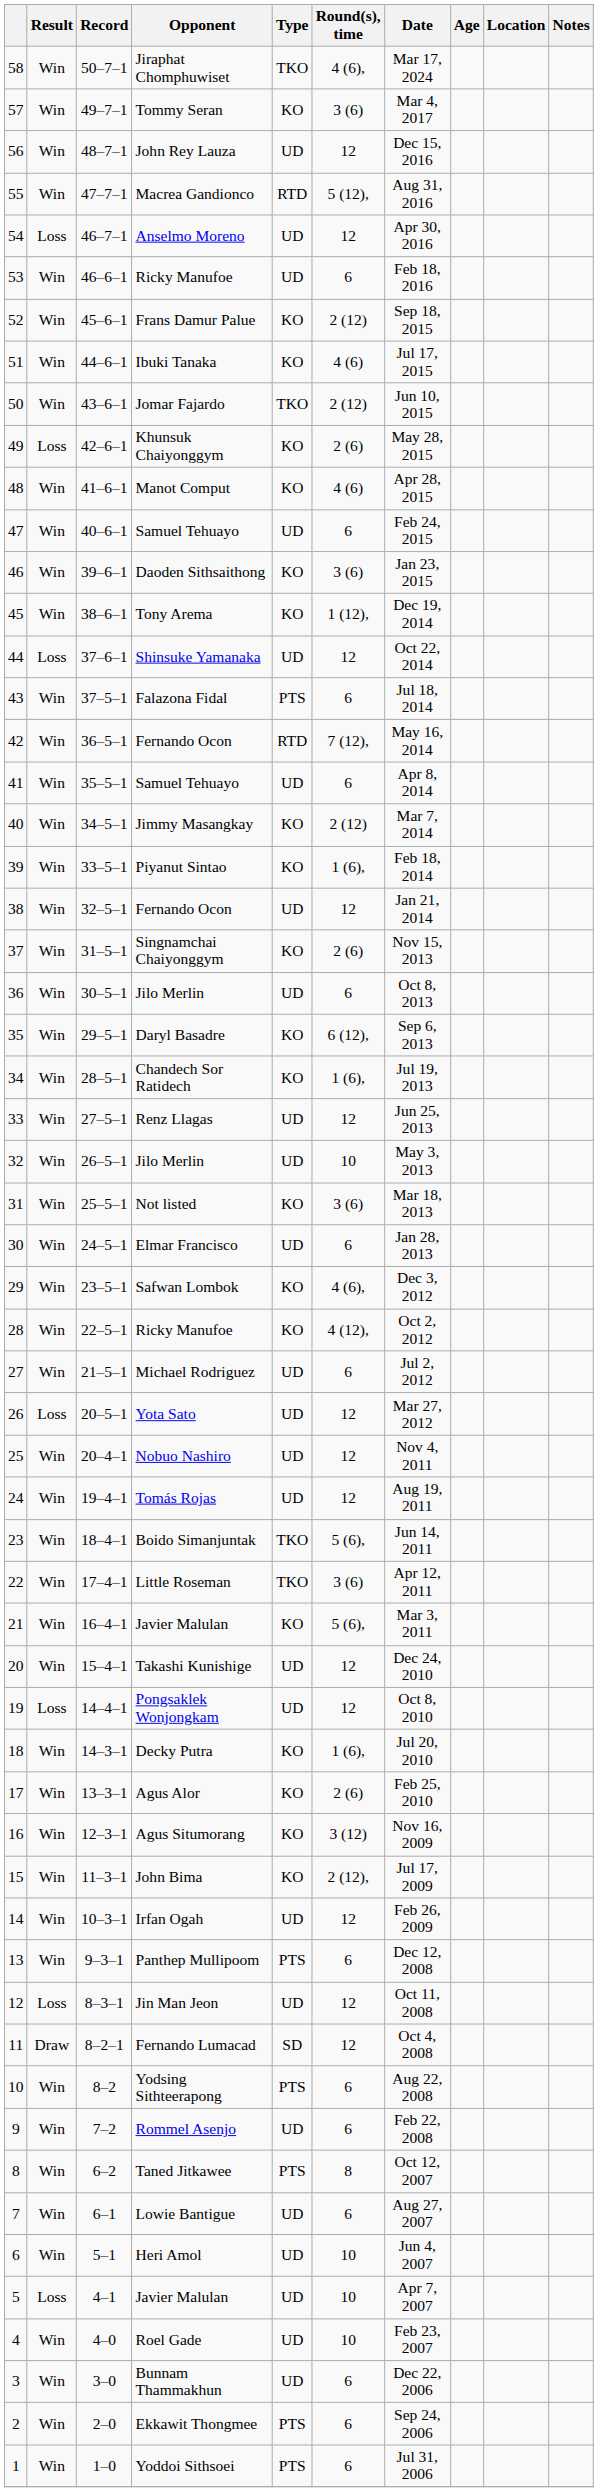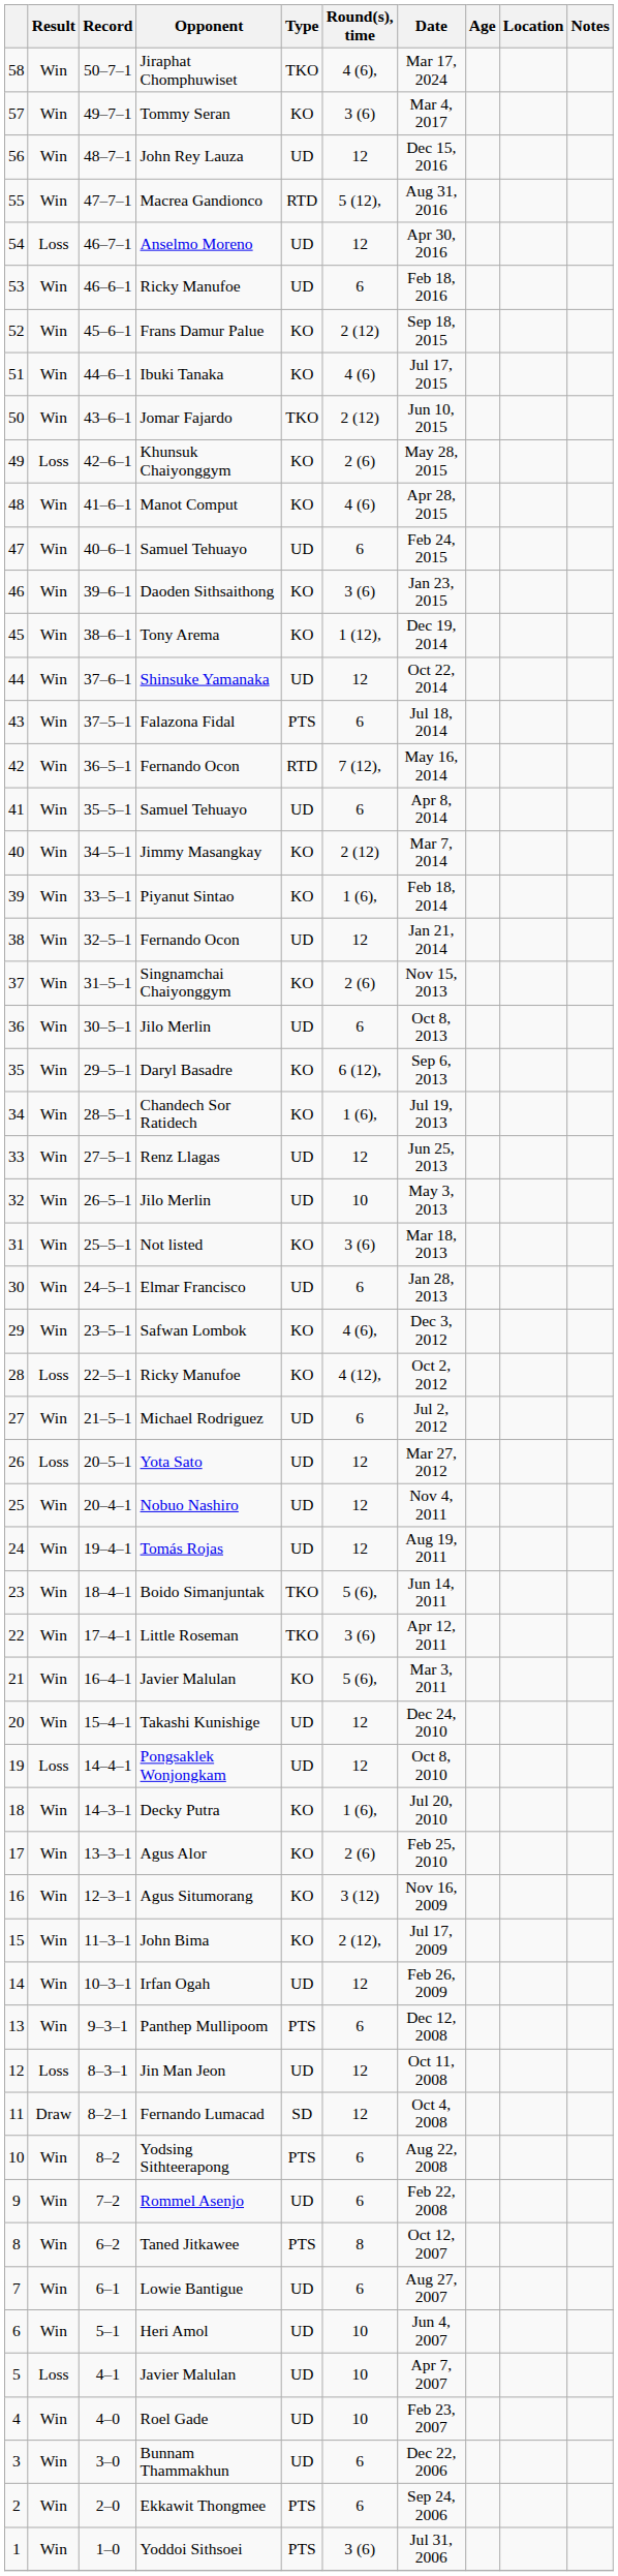Shinsuke Yamanaka | Result: Loss -> Win
28 / Ricky Manufoe | Result: Win -> Loss
Yoddoi Sithsoei | Round(s), time: 6 -> 3 (6)
